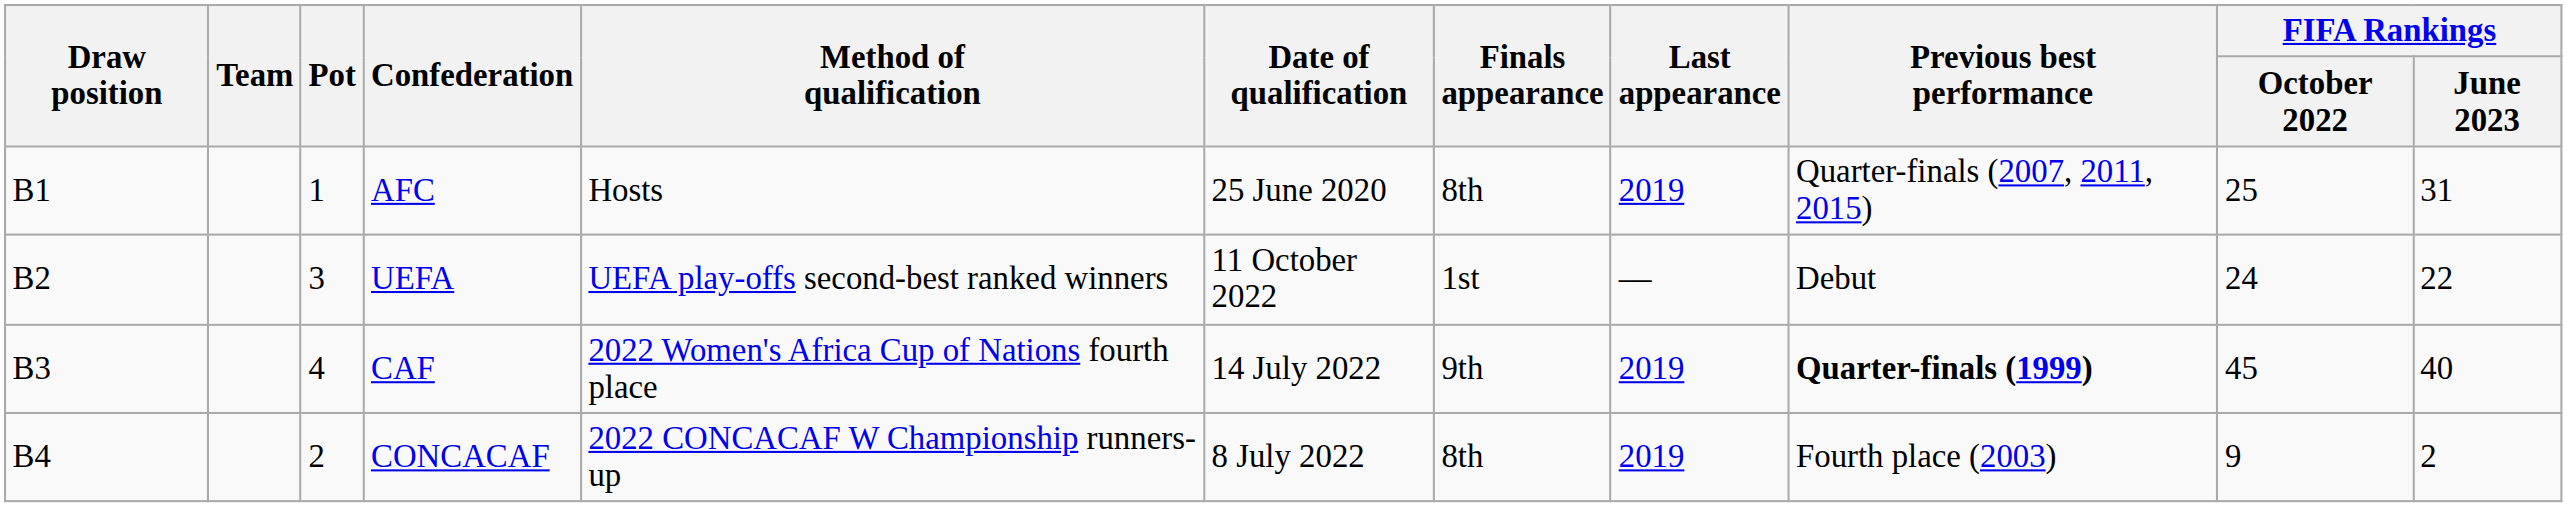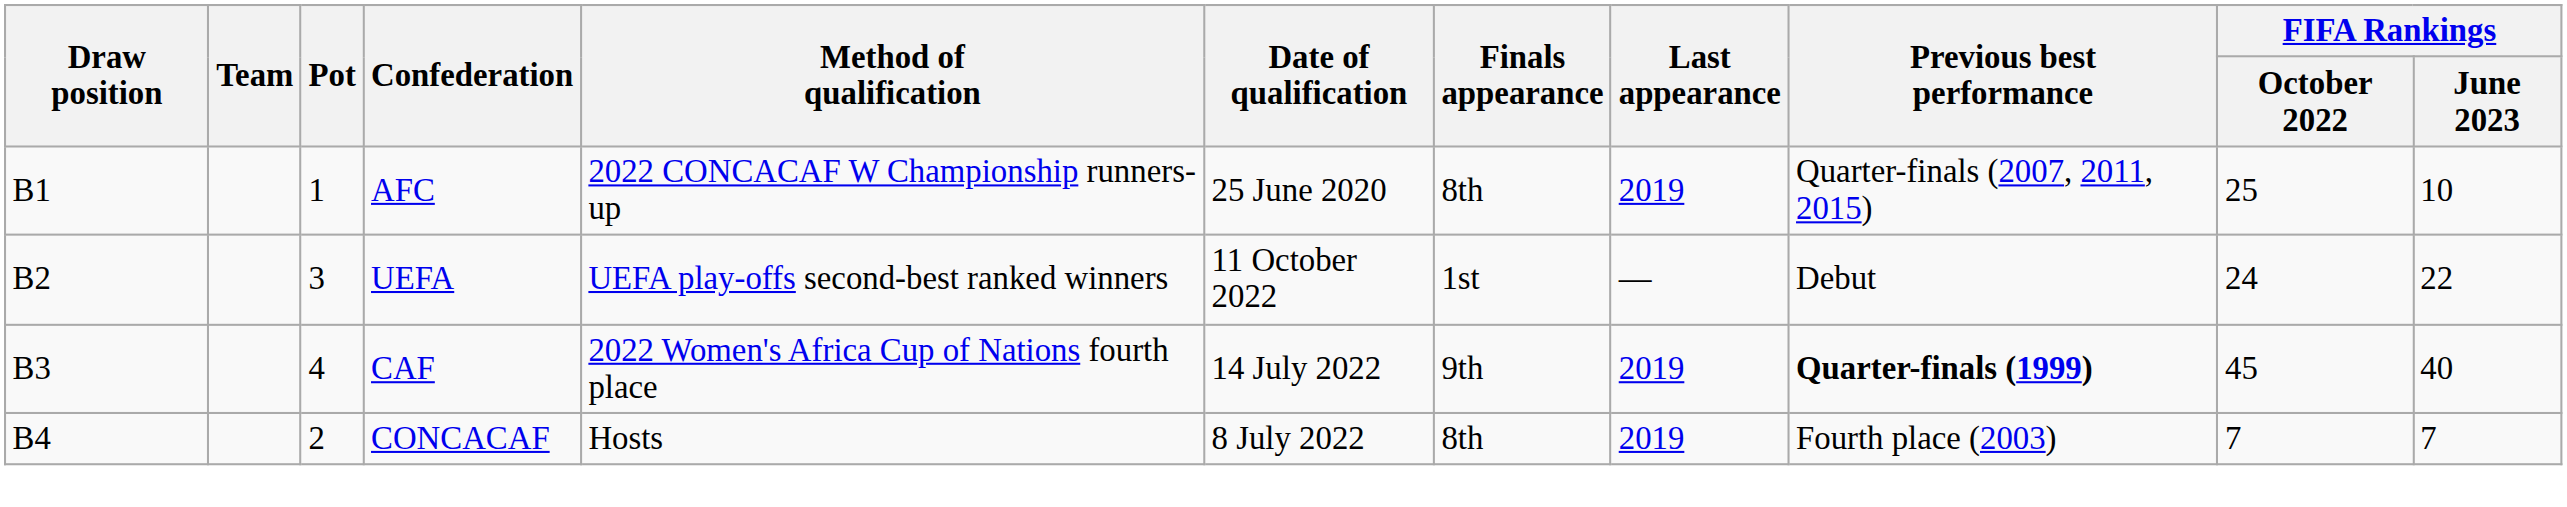AFC | Method of qualification: Hosts -> 2022 CONCACAF W Championship runners-up
AFC | FIFA Rankings / June 2023: 31 -> 10
CONCACAF | Method of qualification: 2022 CONCACAF W Championship runners-up -> Hosts
CONCACAF | FIFA Rankings / October 2022: 9 -> 7
CONCACAF | FIFA Rankings / June 2023: 2 -> 7
